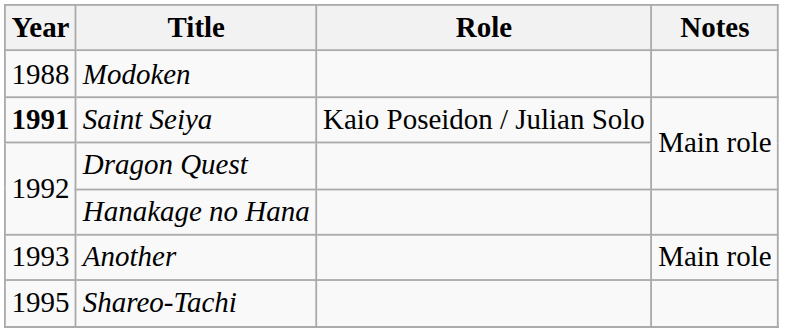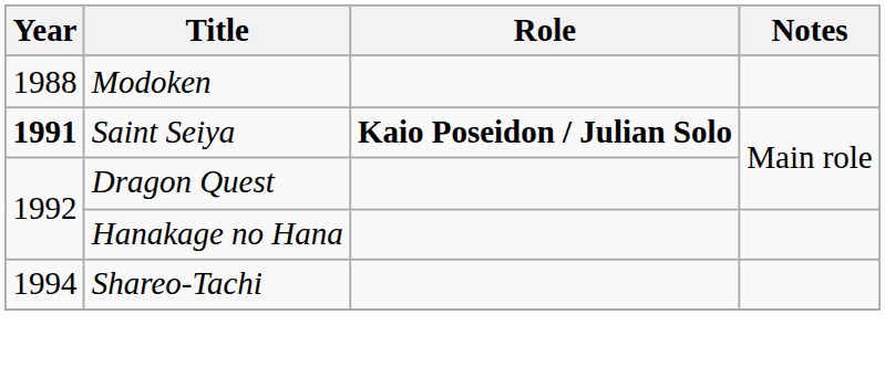Saint Seiya | Role: normal -> bold
- row: 1993 | Another | Main role
Shareo-Tachi | Year: 1995 -> 1994
